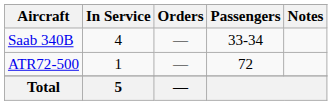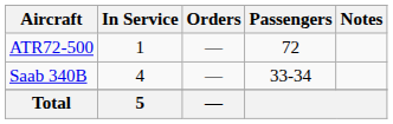rows swapped: ATR72-500 <-> Saab 340B
